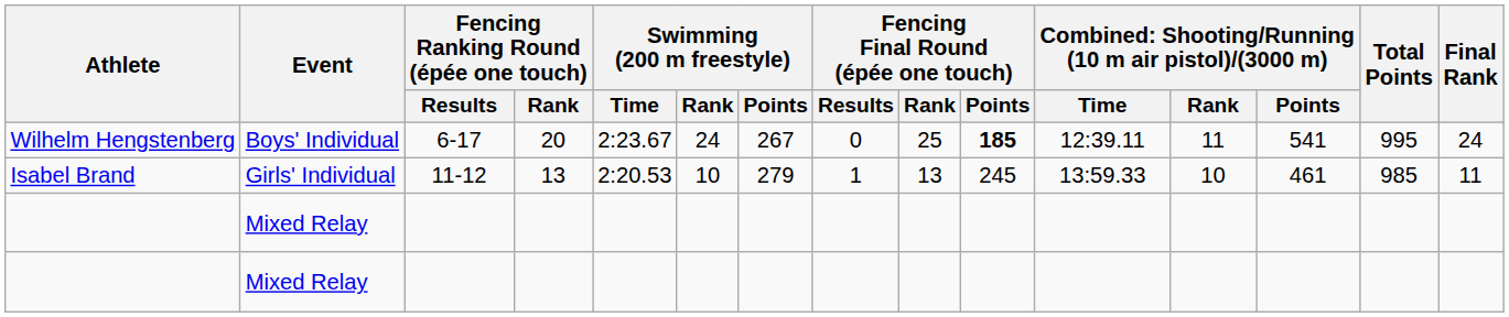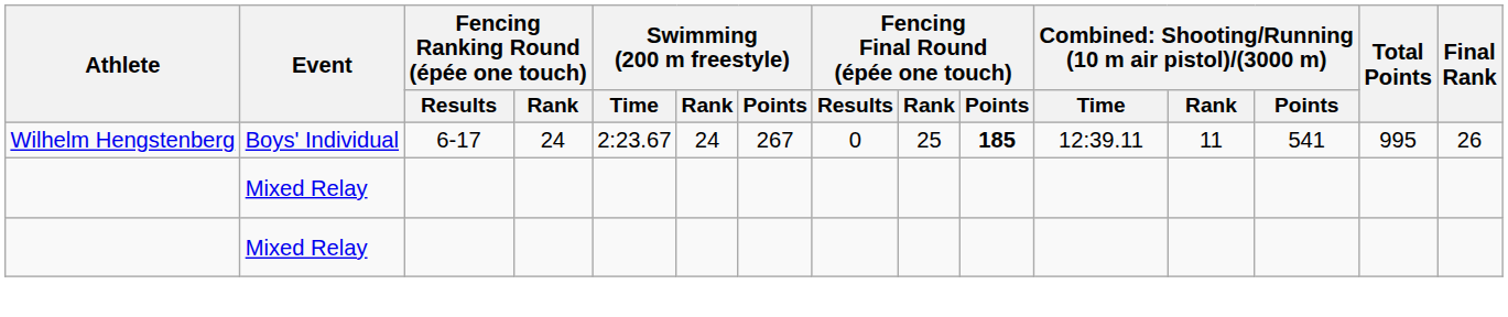Wilhelm Hengstenberg | Fencing Ranking Round (épée one touch) / Rank: 20 -> 24
Wilhelm Hengstenberg | Final Rank: 24 -> 26
- row: Isabel Brand | Girls' Individual | 11-12 | 13 | 2:20.53 | 10 | 279 | 1 | 13 | 245 | 13:59.33 | 10 | 461 | 985 | 11
